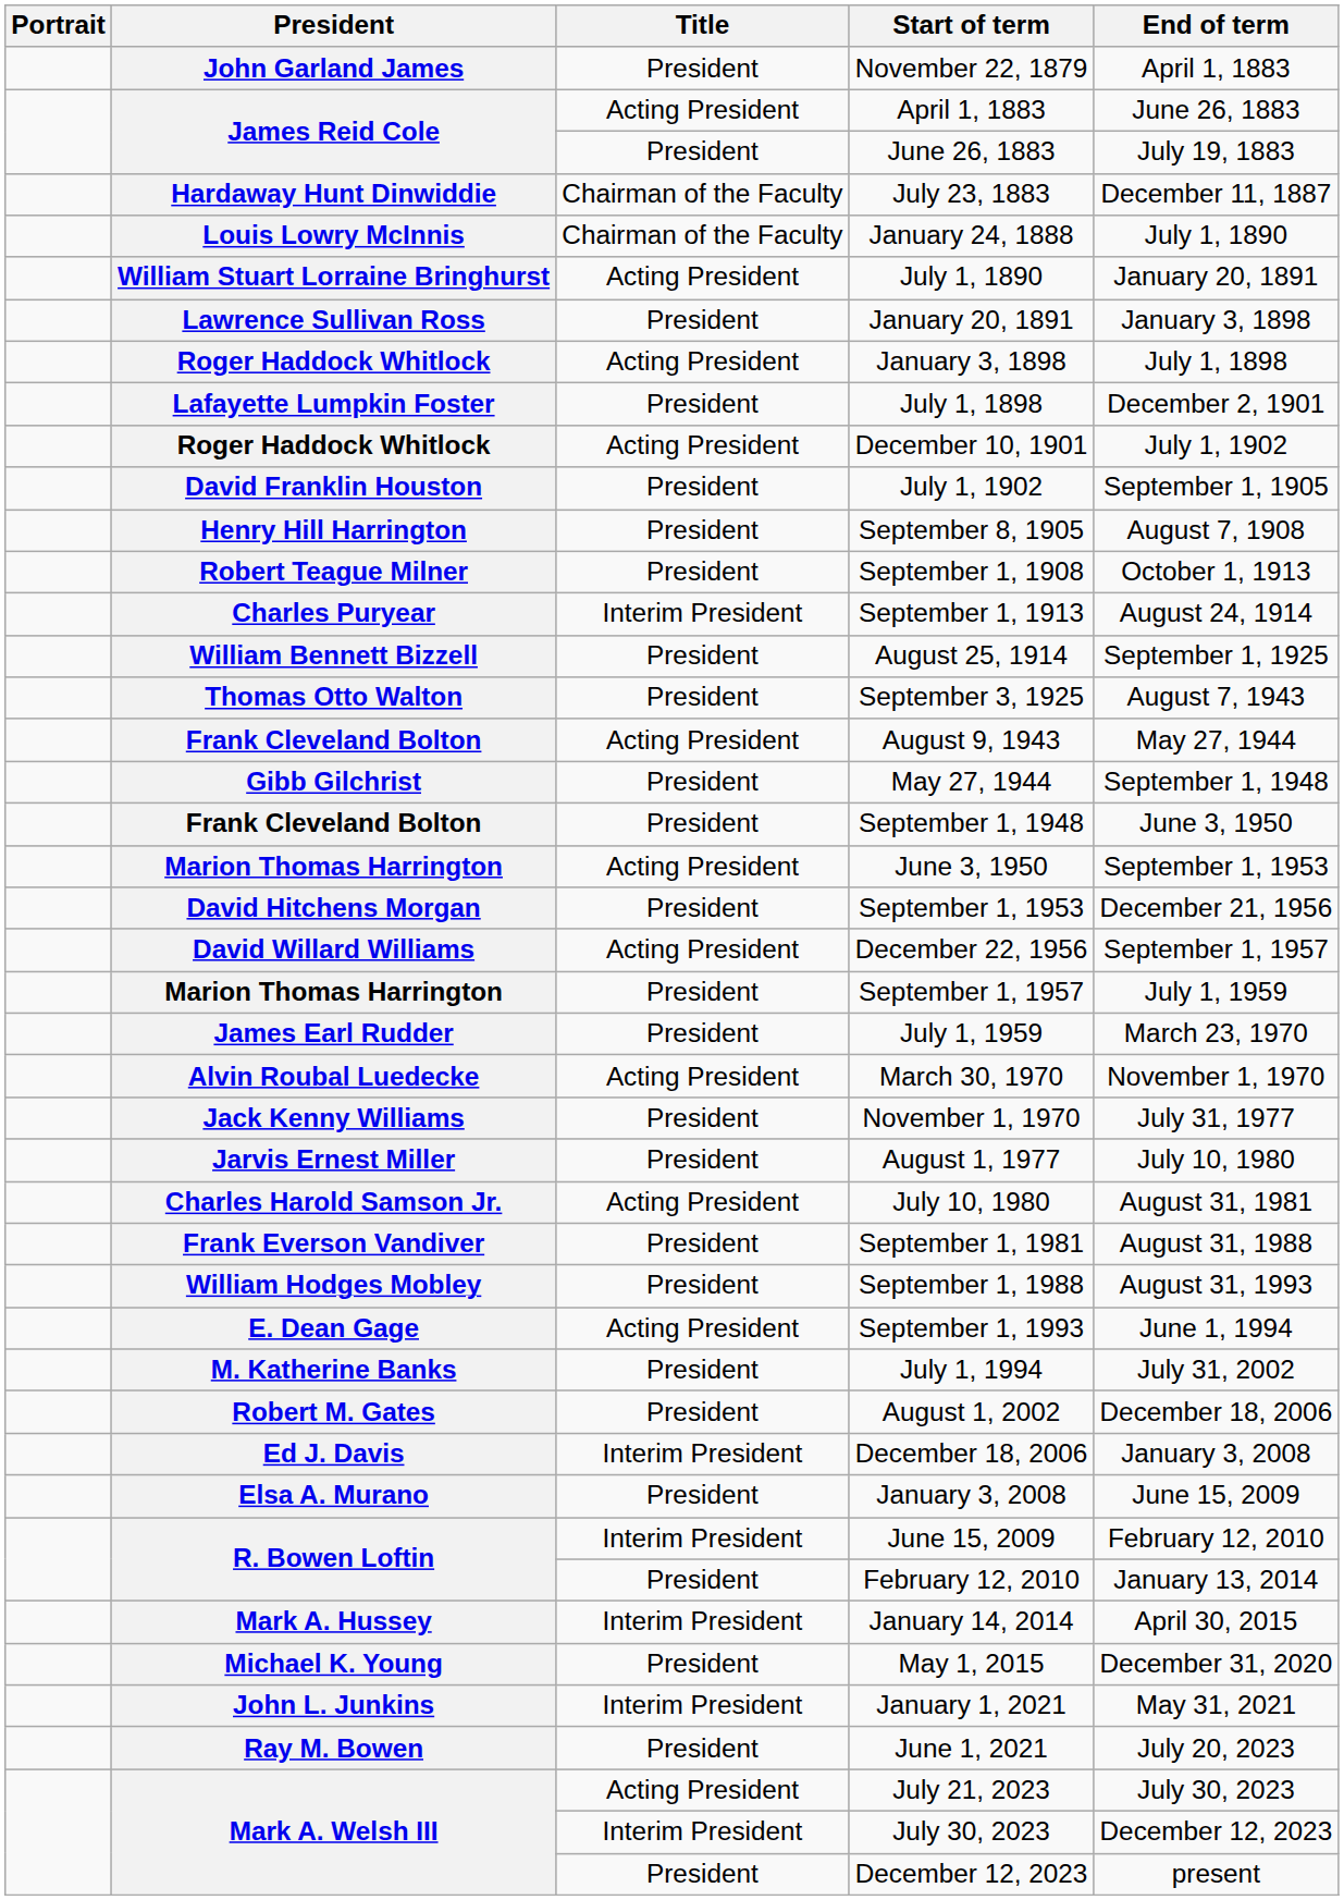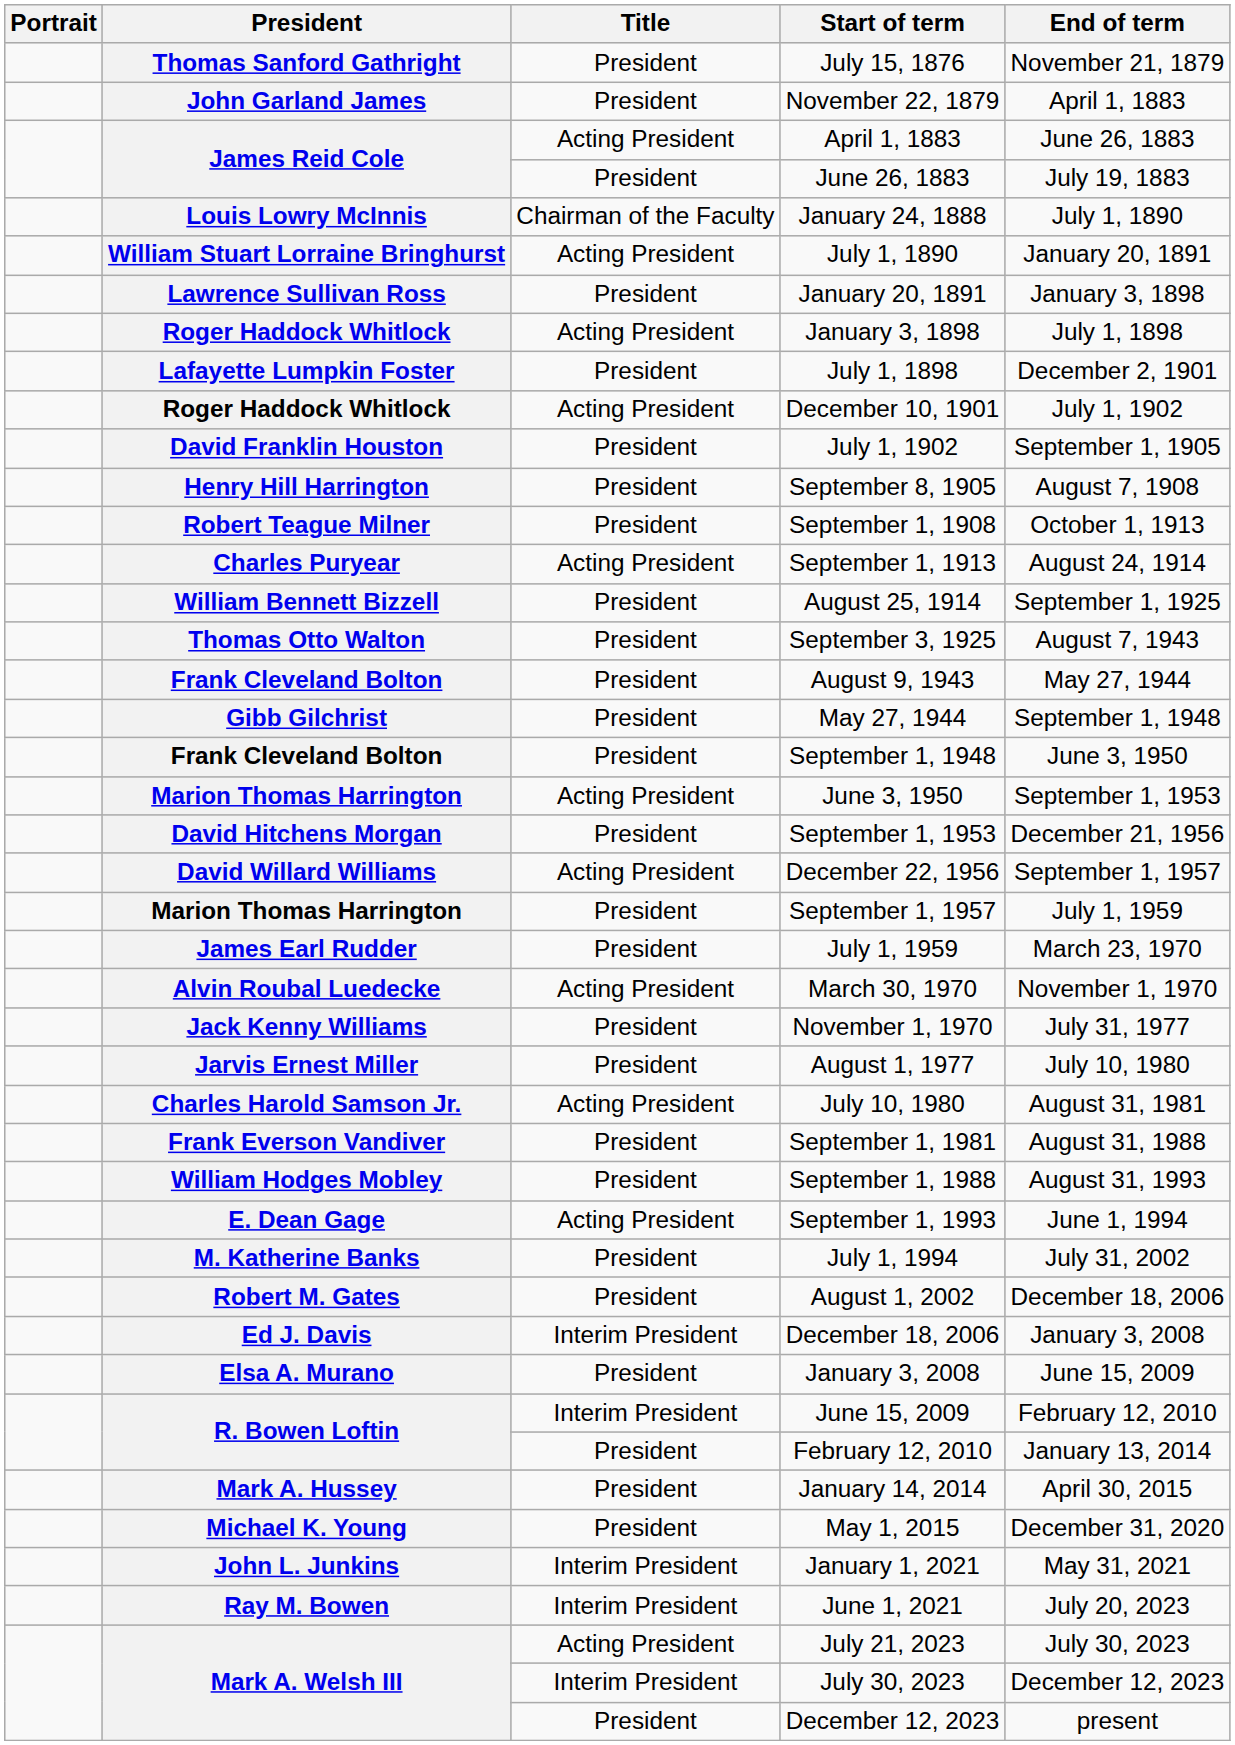+ row: Thomas Sanford Gathright | President | July 15, 1876 | November 21, 1879
- row: Hardaway Hunt Dinwiddie | Chairman of the Faculty | July 23, 1883 | December 11, 1887
September 1, 1913 | Title: Interim President -> Acting President
August 9, 1943 | Title: Acting President -> President
January 14, 2014 | Title: Interim President -> President
June 1, 2021 | Title: President -> Interim President
